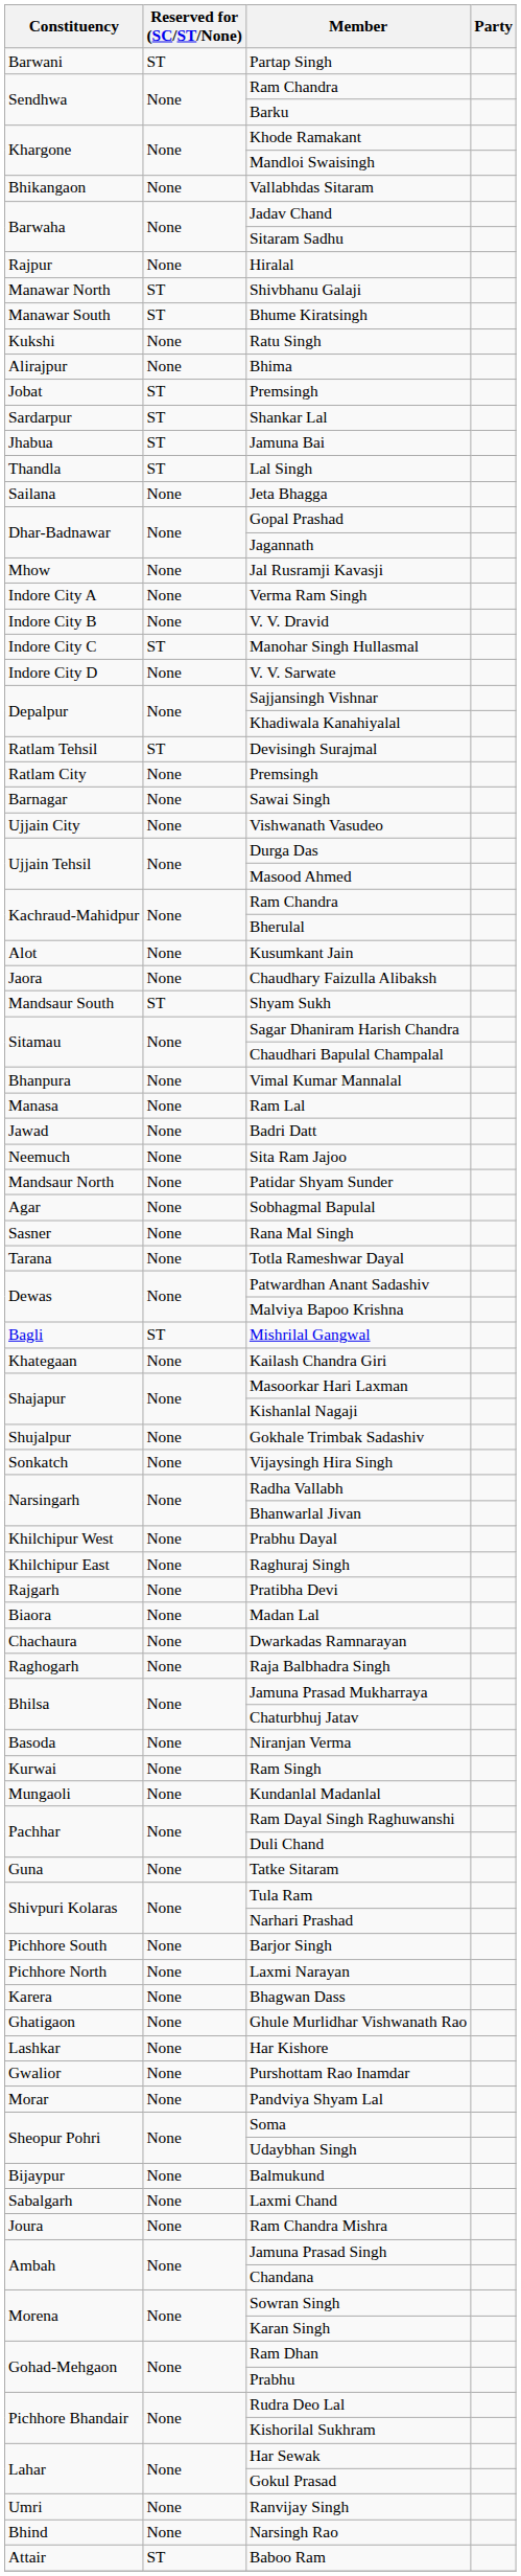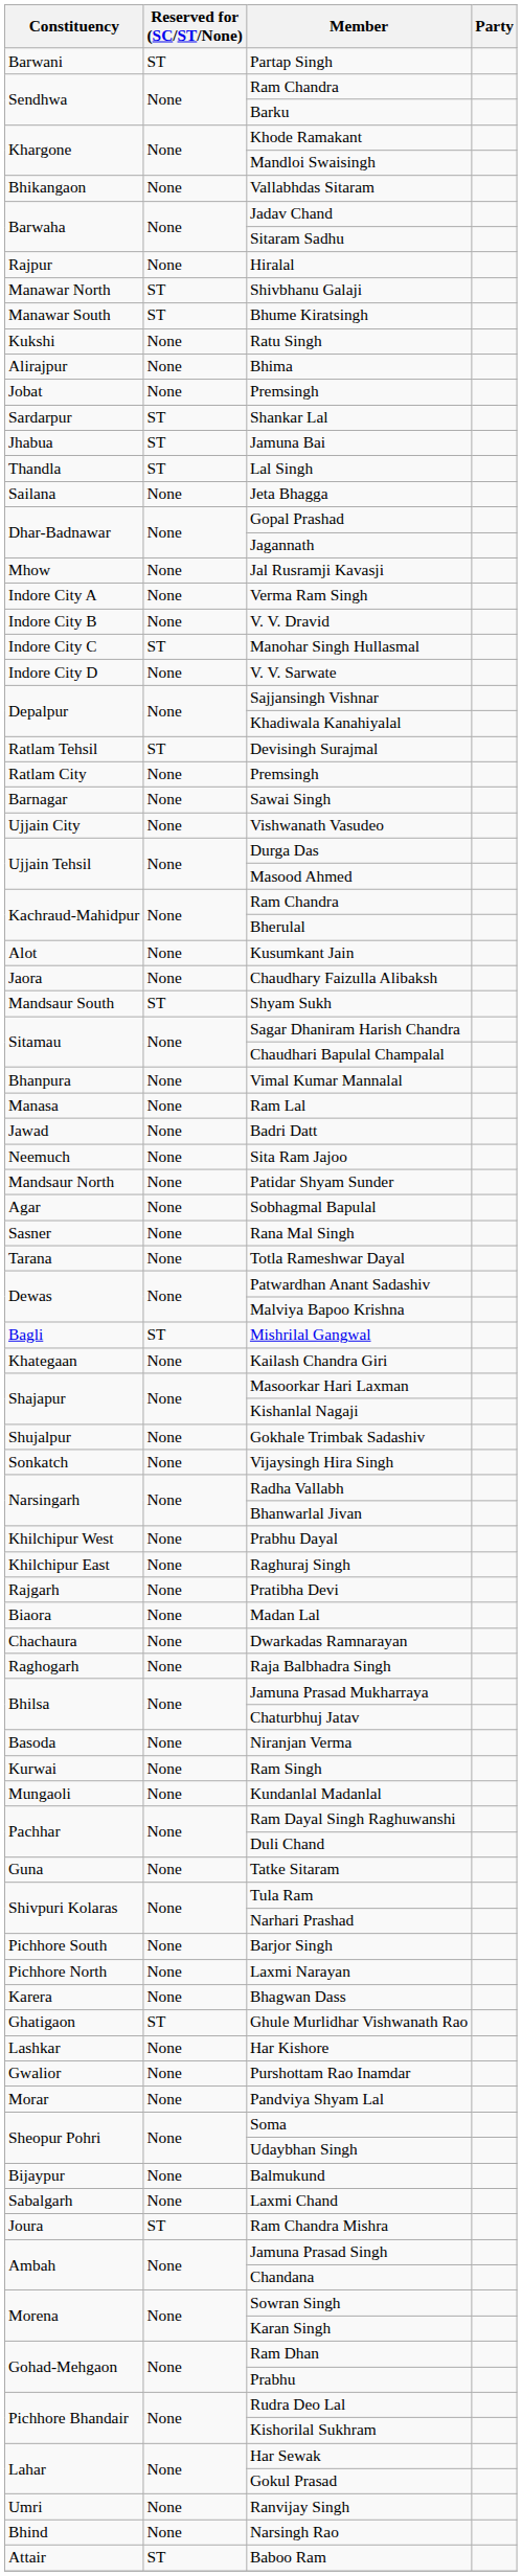Jobat / Premsingh | Reserved for (SC/ST/None): ST -> None
Ghule Murlidhar Vishwanath Rao | Reserved for (SC/ST/None): None -> ST
Ram Chandra Mishra | Reserved for (SC/ST/None): None -> ST
